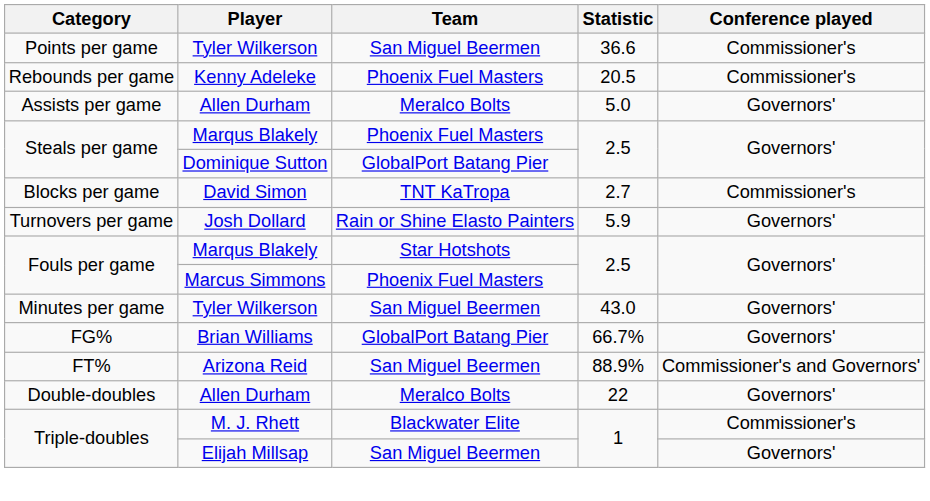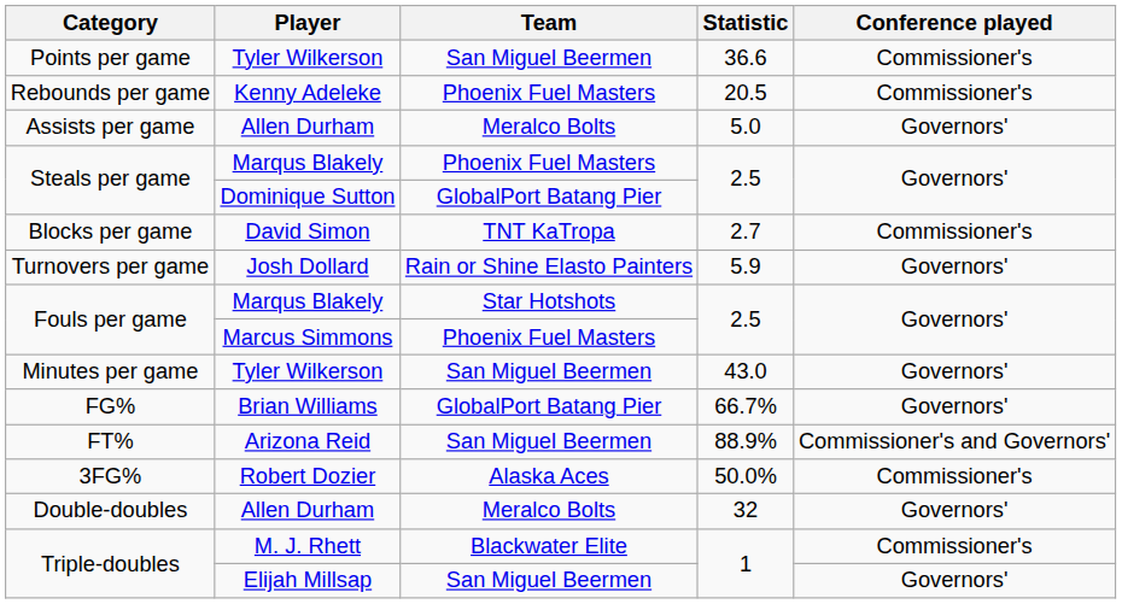+ row: 3FG% | Robert Dozier | Alaska Aces | 50.0% | Commissioner's
Double-doubles | Statistic: 22 -> 32
